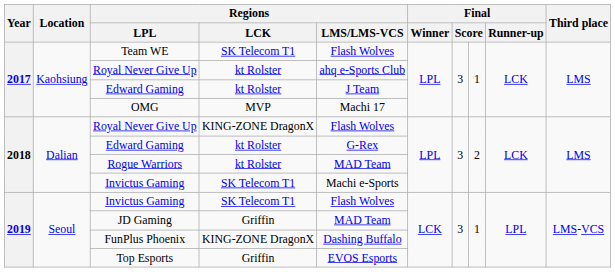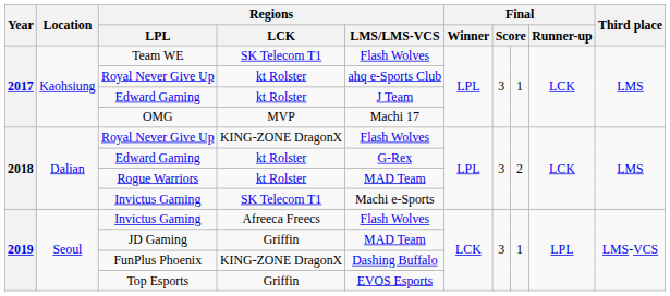2019 / Invictus Gaming | Regions / LCK: SK Telecom T1 -> Afreeca Freecs
